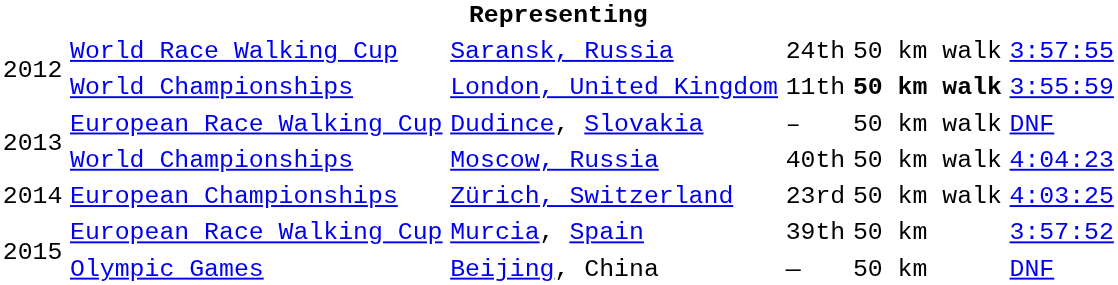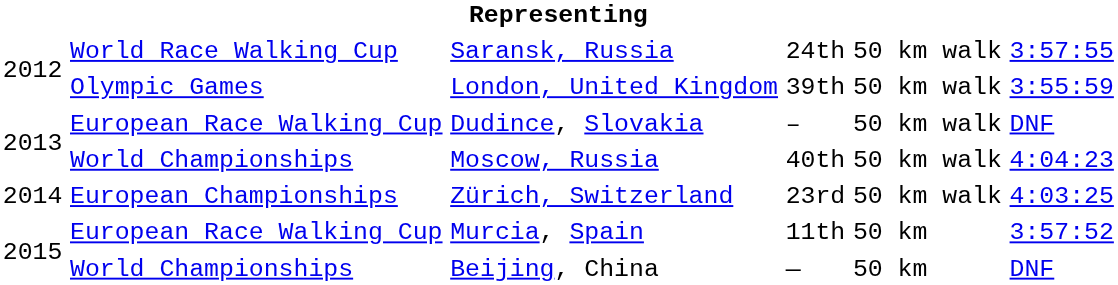London, United Kingdom | column 2: World Championships -> Olympic Games
London, United Kingdom | column 4: 11th -> 39th
London, United Kingdom | column 5: bold -> normal
Murcia, Spain | column 4: 39th -> 11th
Beijing, China | column 2: Olympic Games -> World Championships
